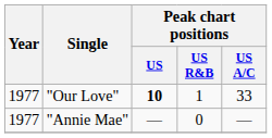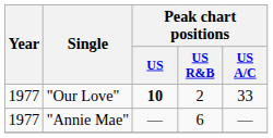"Our Love" | Peak chart positions / US R&B: 1 -> 2
"Annie Mae" | Peak chart positions / US R&B: 0 -> 6
